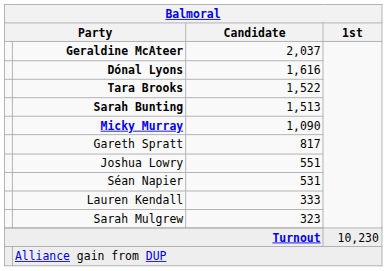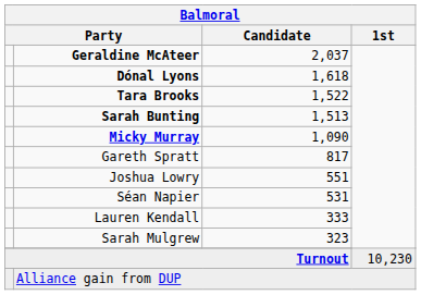Dónal Lyons | Balmoral / Candidate: 1,616 -> 1,618
